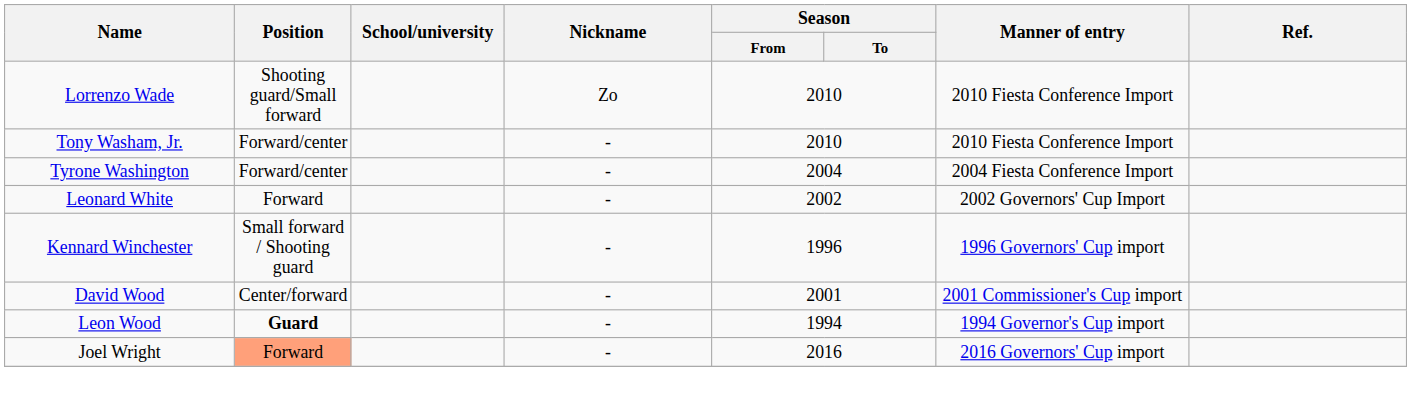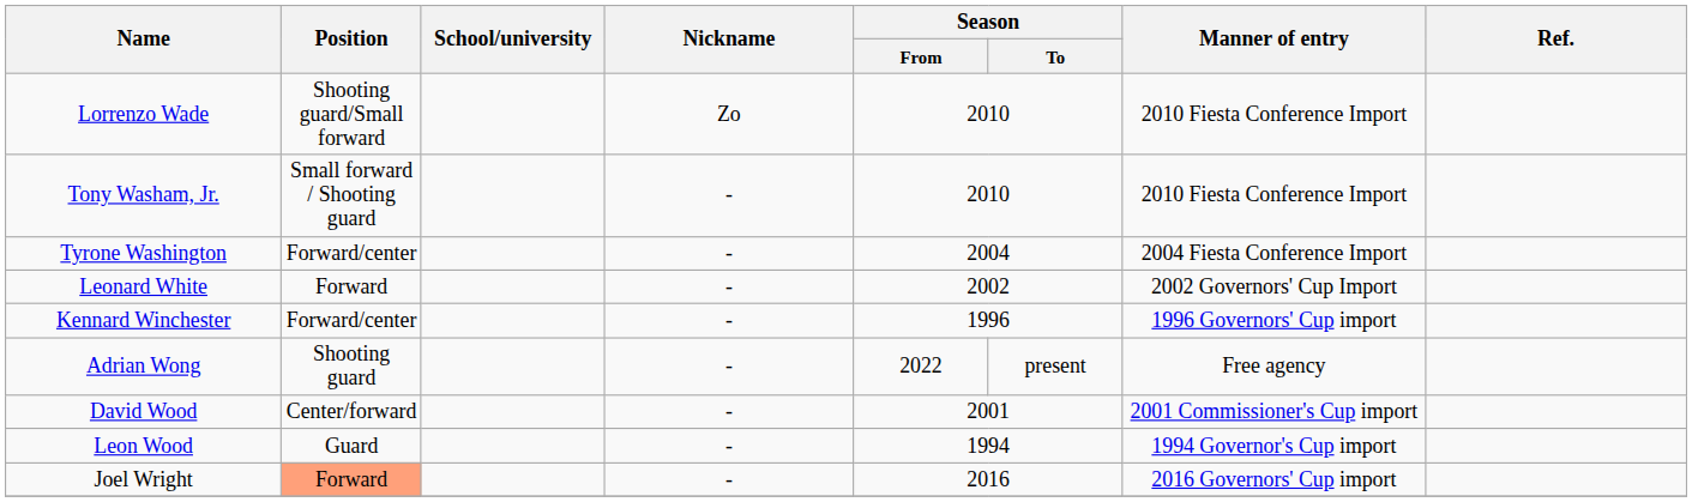Tony Washam, Jr. | Position: Forward/center -> Small forward / Shooting guard
Kennard Winchester | Position: Small forward / Shooting guard -> Forward/center
+ row: Adrian Wong | Shooting guard | - | 2022 | present | Free agency
Leon Wood | Position: bold -> normal
